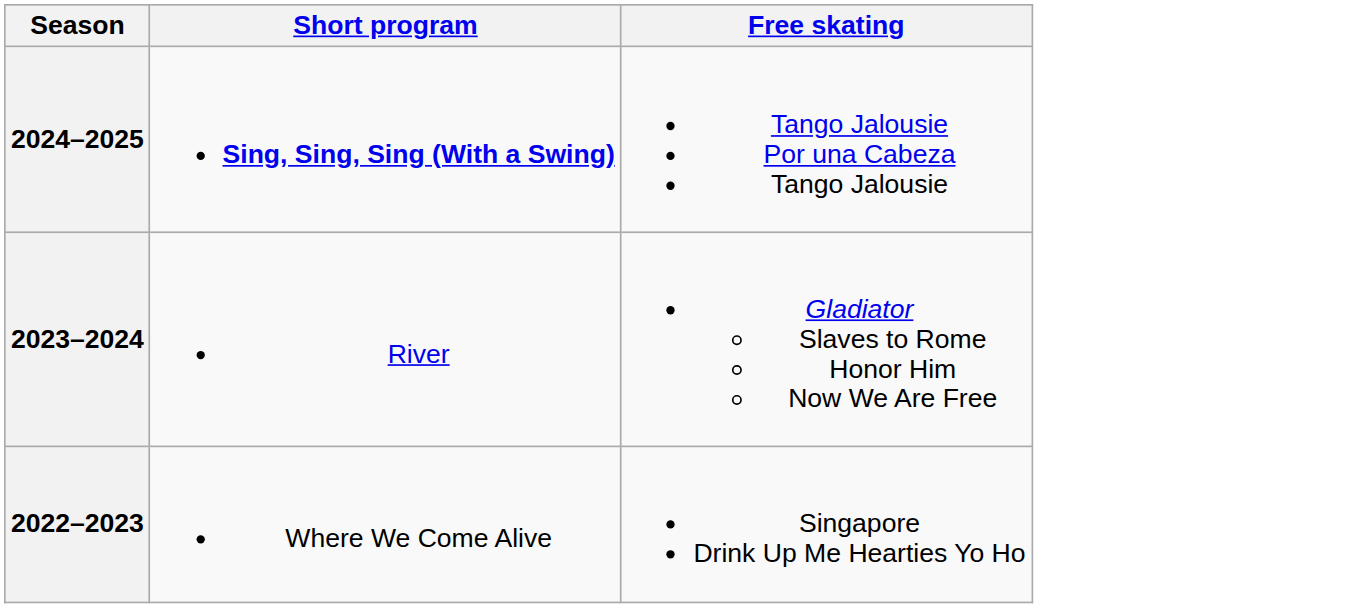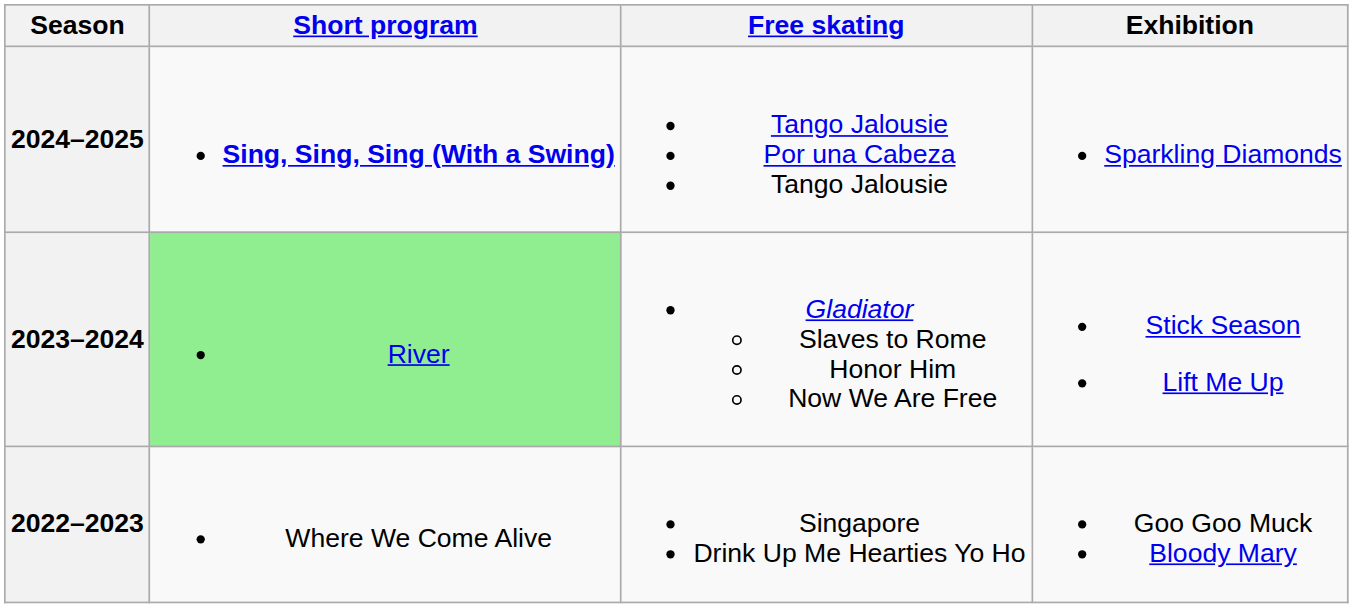+ column: Exhibition | Sparkling Diamonds | Stick Season Lift Me Up | Goo Goo Muck Bloody Mary
2023–2024 | Short program: no background -> lightgreen background
